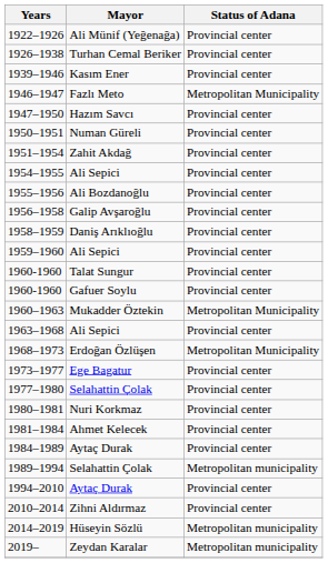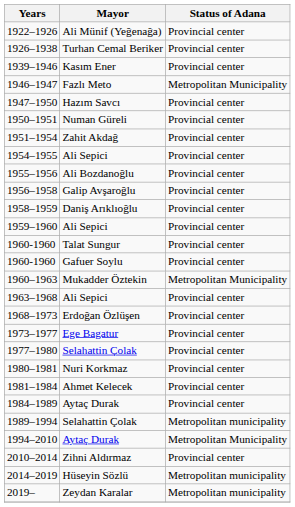1968–1973 | Status of Adana: Metropolitan Municipality -> Provincial center
1994–2010 | Status of Adana: Provincial center -> Metropolitan Municipality
